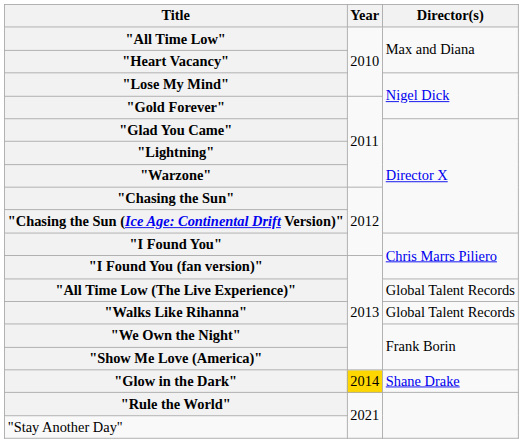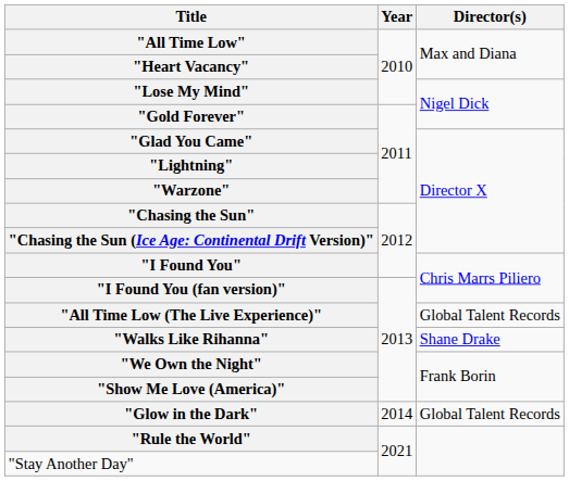"Walks Like Rihanna" | Director(s): Global Talent Records -> Shane Drake
"Glow in the Dark" | Year: gold background -> no background
"Glow in the Dark" | Director(s): Shane Drake -> Global Talent Records
